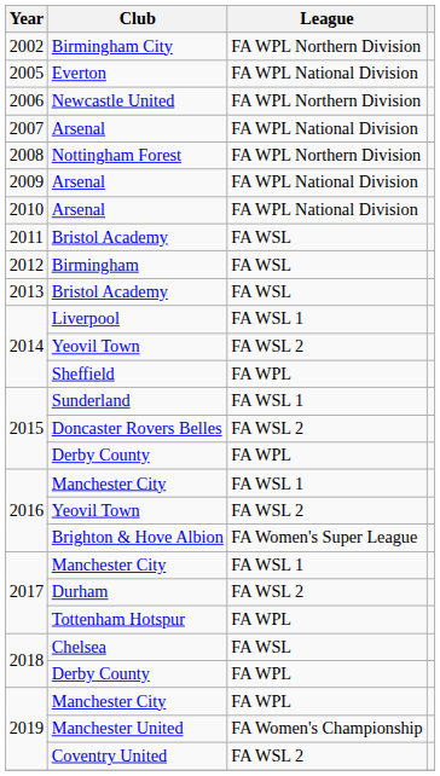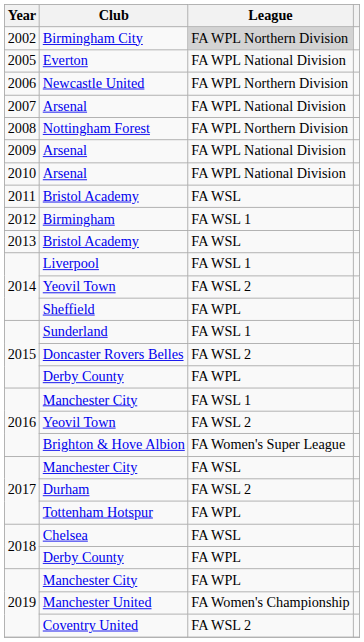Birmingham City | League: no background -> lightgrey background
Birmingham | League: FA WSL -> FA WSL 1
2017 / Manchester City | League: FA WSL 1 -> FA WSL
